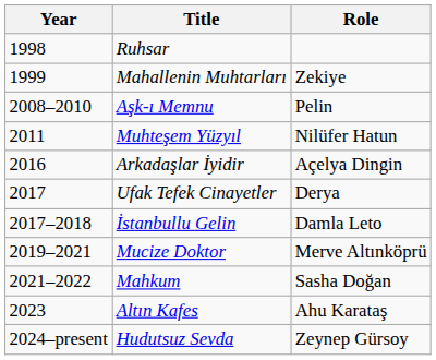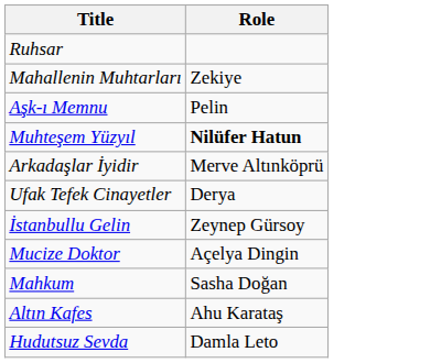- column: Year | 1998 | 1999 | 2008–2010 | 2011 | 2016 | 2017 | 2017–2018 | 2019–2021 | 2021–2022 | 2023 | 2024–present
Muhteşem Yüzyıl | Role: normal -> bold
Arkadaşlar İyidir | Role: Açelya Dingin -> Merve Altınköprü
İstanbullu Gelin | Role: Damla Leto -> Zeynep Gürsoy
Mucize Doktor | Role: Merve Altınköprü -> Açelya Dingin
Hudutsuz Sevda | Role: Zeynep Gürsoy -> Damla Leto
